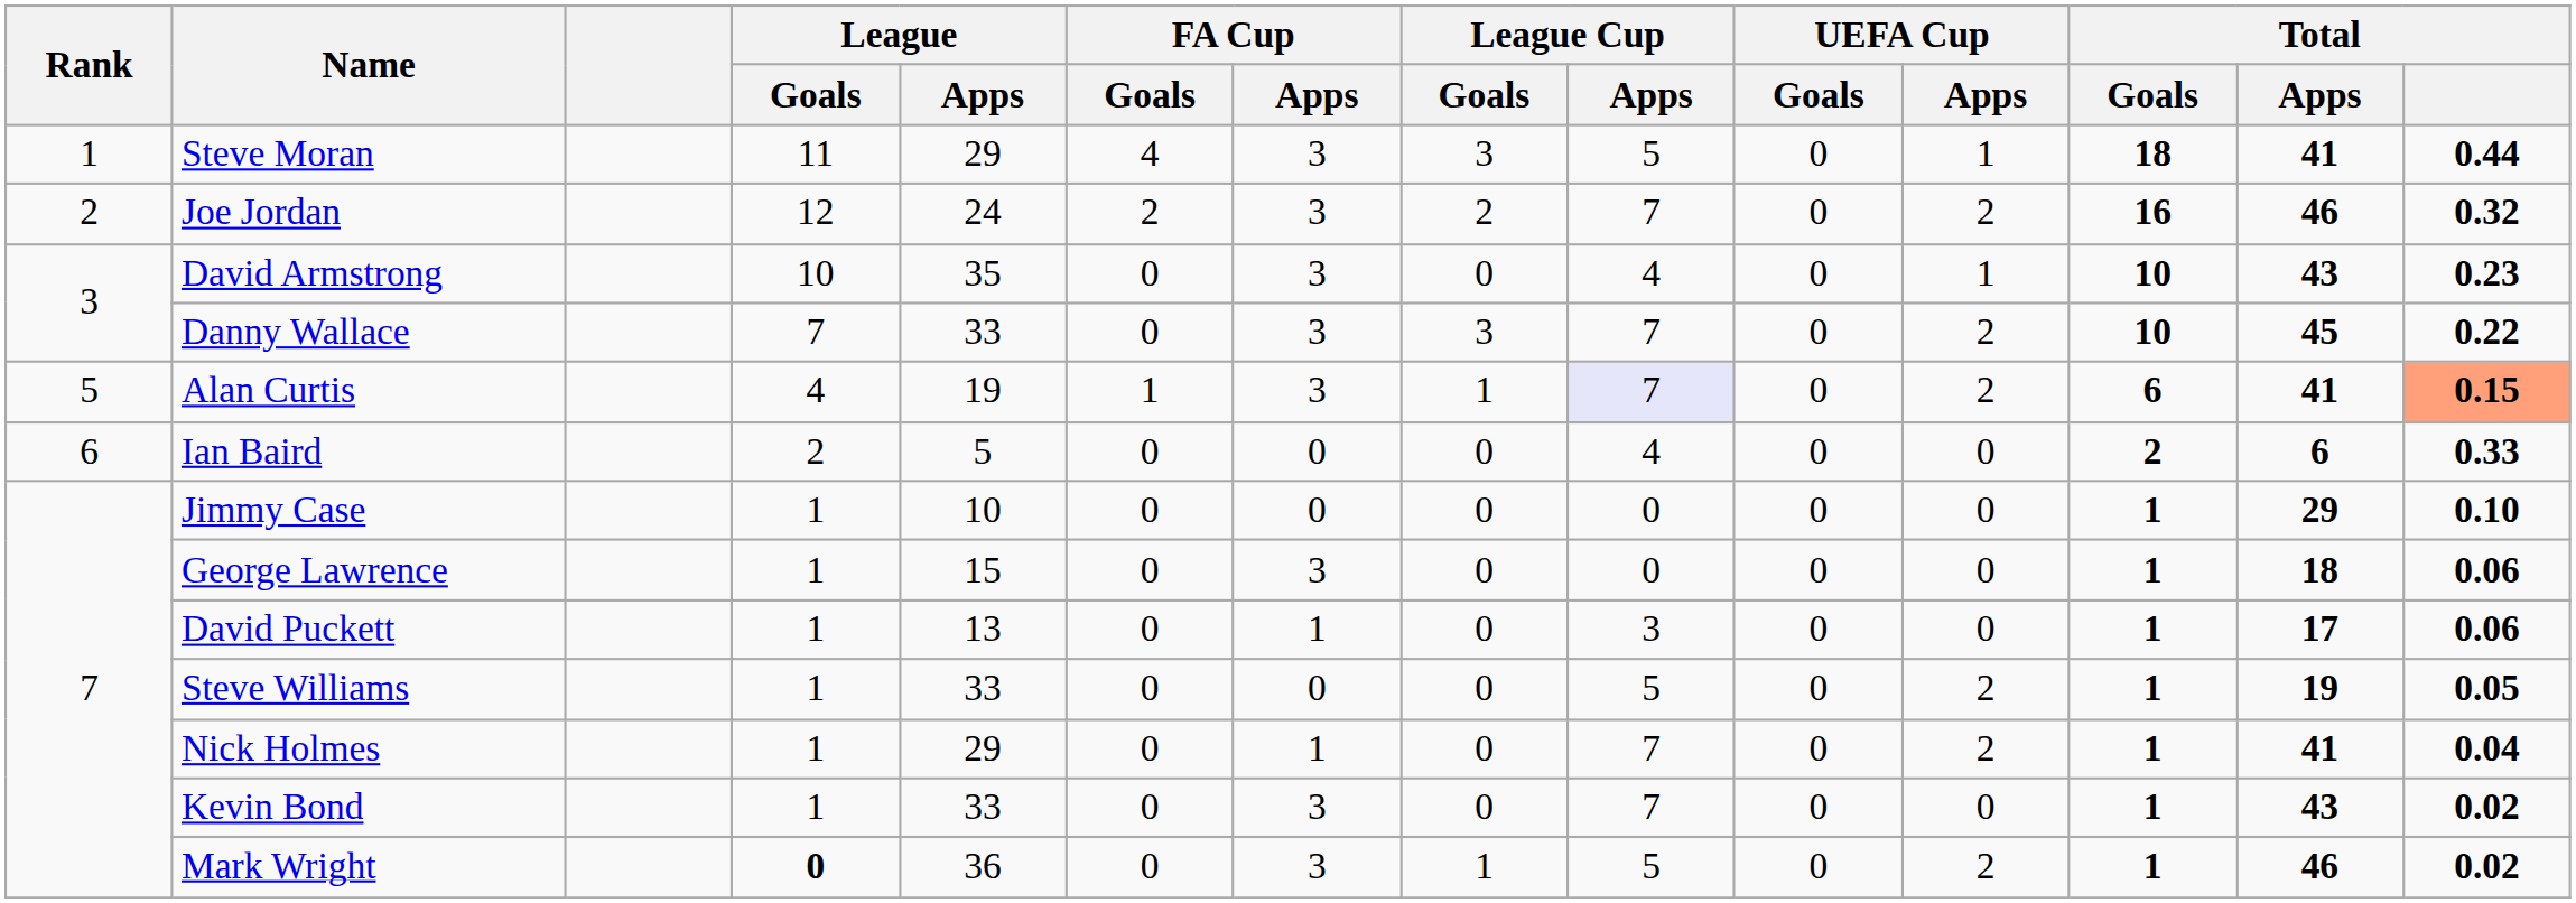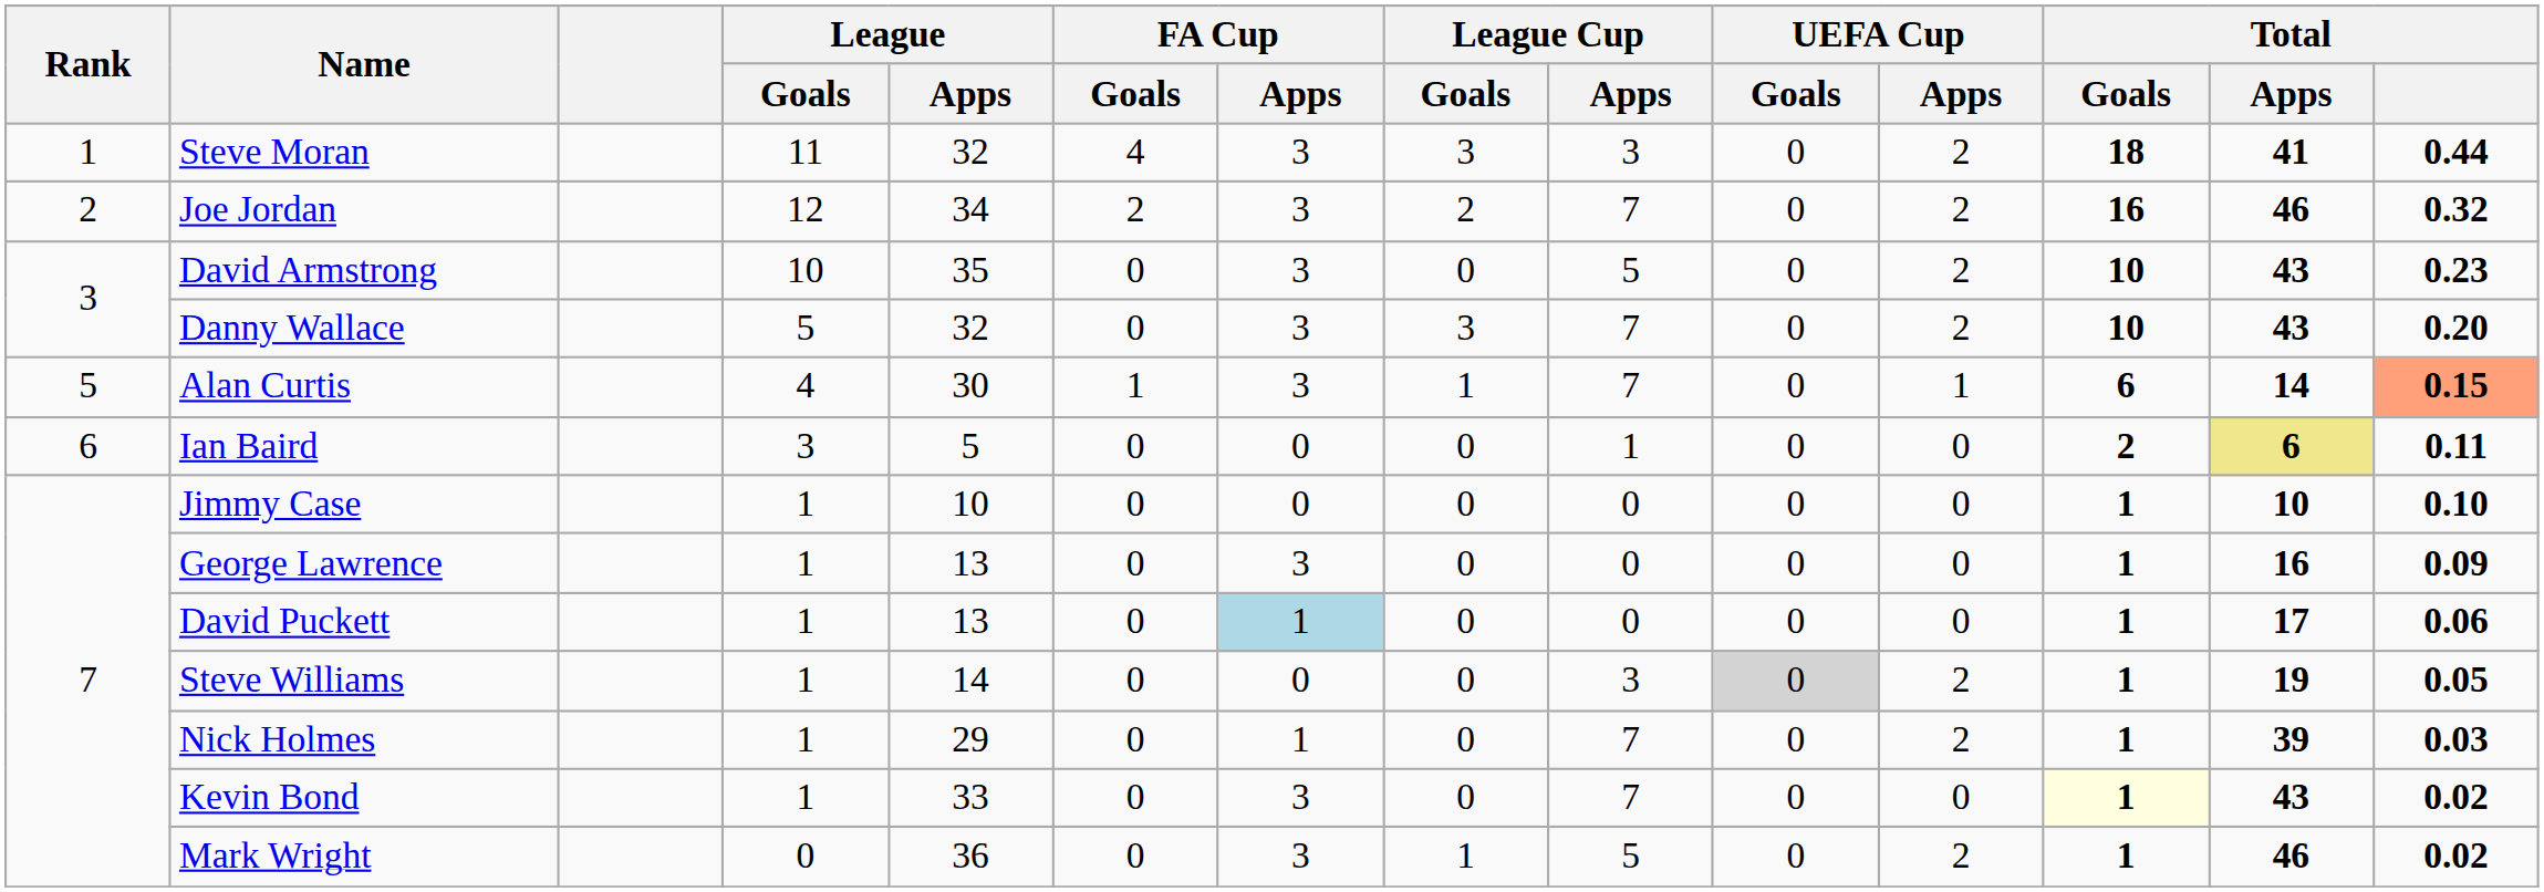Steve Moran | League / Apps: 29 -> 32
Steve Moran | League Cup / Apps: 5 -> 3
Steve Moran | UEFA Cup / Apps: 1 -> 2
Joe Jordan | League / Apps: 24 -> 34
David Armstrong | League Cup / Apps: 4 -> 5
David Armstrong | UEFA Cup / Apps: 1 -> 2
Danny Wallace | League / Goals: 7 -> 5
Danny Wallace | League / Apps: 33 -> 32
Danny Wallace | Total / Apps: 45 -> 43
Danny Wallace | Total: 0.22 -> 0.20
Alan Curtis | League / Apps: 19 -> 30
Alan Curtis | League Cup / Apps: lavender background -> no background
Alan Curtis | UEFA Cup / Apps: 2 -> 1
Alan Curtis | Total / Apps: 41 -> 14
Ian Baird | League / Goals: 2 -> 3
Ian Baird | League Cup / Apps: 4 -> 1
Ian Baird | Total / Apps: no background -> khaki background
Ian Baird | Total: 0.33 -> 0.11
Jimmy Case | Total / Apps: 29 -> 10
George Lawrence | League / Apps: 15 -> 13
George Lawrence | Total / Apps: 18 -> 16
George Lawrence | Total: 0.06 -> 0.09
David Puckett | FA Cup / Apps: no background -> lightblue background
David Puckett | League Cup / Apps: 3 -> 0
Steve Williams | League / Apps: 33 -> 14
Steve Williams | League Cup / Apps: 5 -> 3
Steve Williams | UEFA Cup / Goals: no background -> lightgrey background
Nick Holmes | Total / Apps: 41 -> 39
Nick Holmes | Total: 0.04 -> 0.03
Kevin Bond | Total / Goals: no background -> lightyellow background
Mark Wright | League / Goals: bold -> normal
